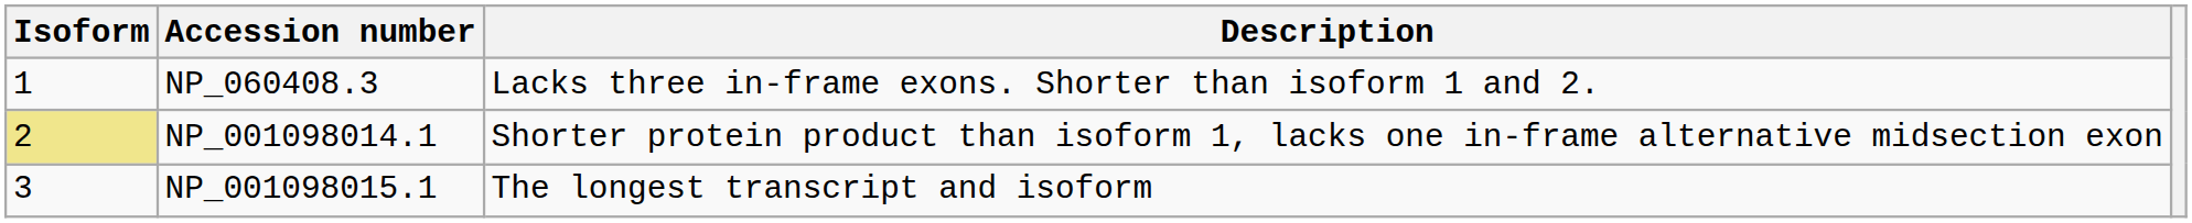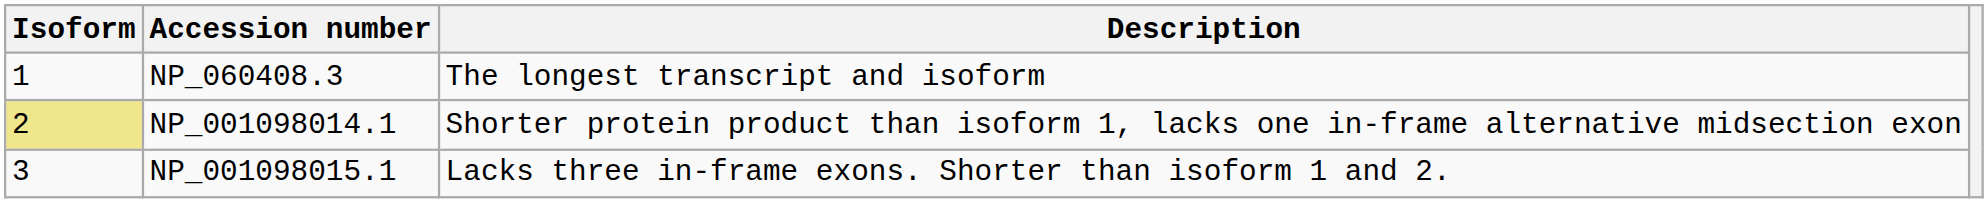NP_060408.3 | Description: Lacks three in-frame exons. Shorter than isoform 1 and 2. -> The longest transcript and isoform
NP_001098015.1 | Description: The longest transcript and isoform -> Lacks three in-frame exons. Shorter than isoform 1 and 2.
